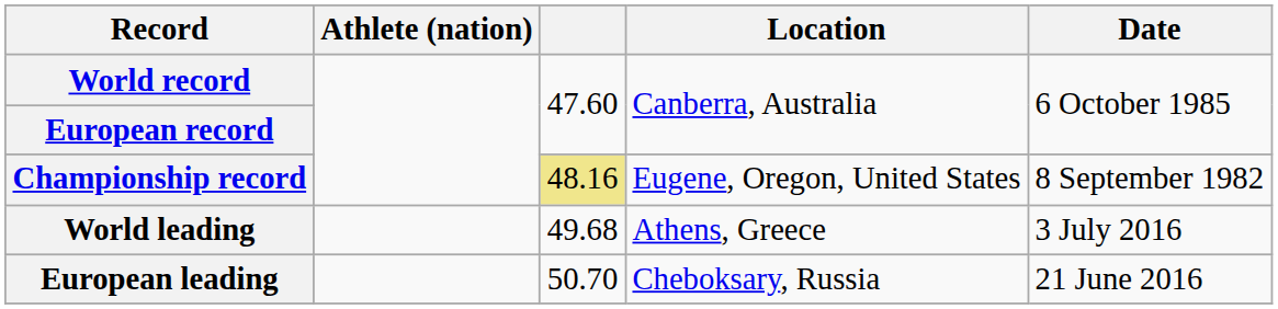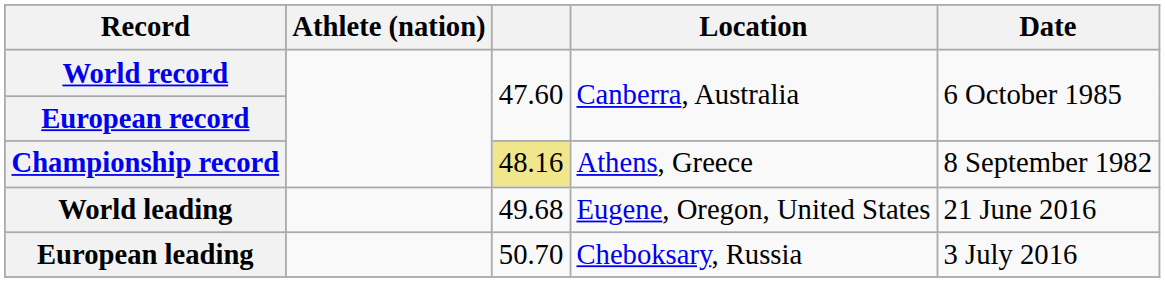Championship record | Location: Eugene, Oregon, United States -> Athens, Greece
World leading | Location: Athens, Greece -> Eugene, Oregon, United States
World leading | Date: 3 July 2016 -> 21 June 2016
European leading | Date: 21 June 2016 -> 3 July 2016
